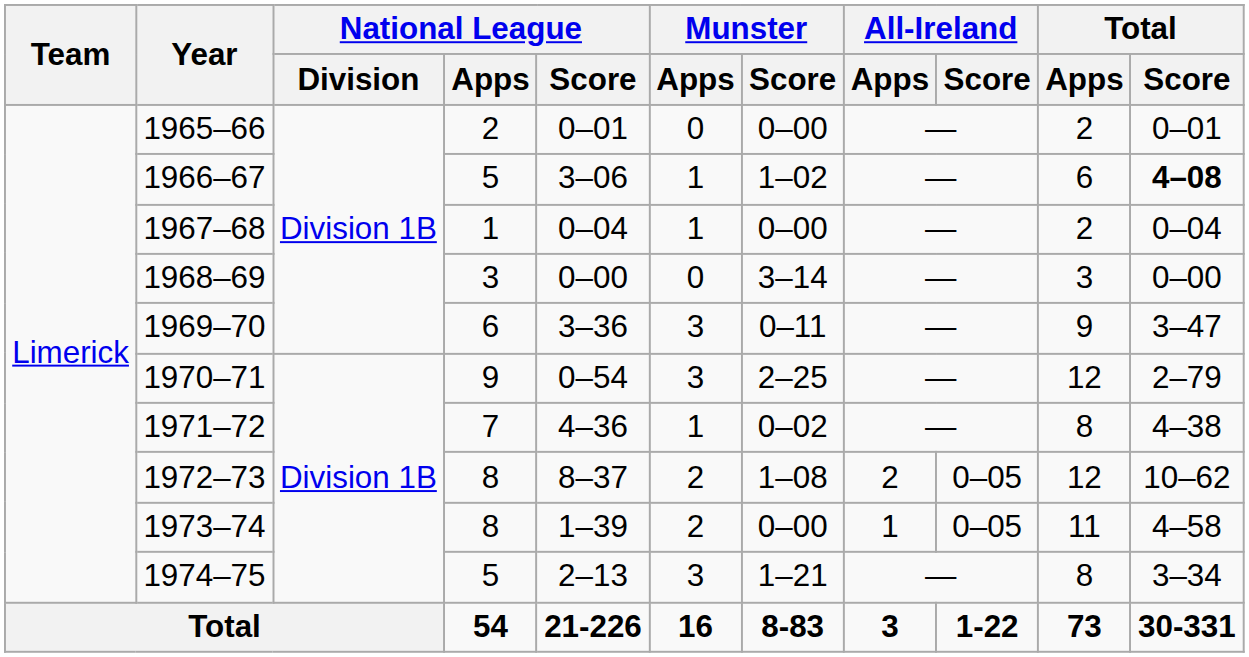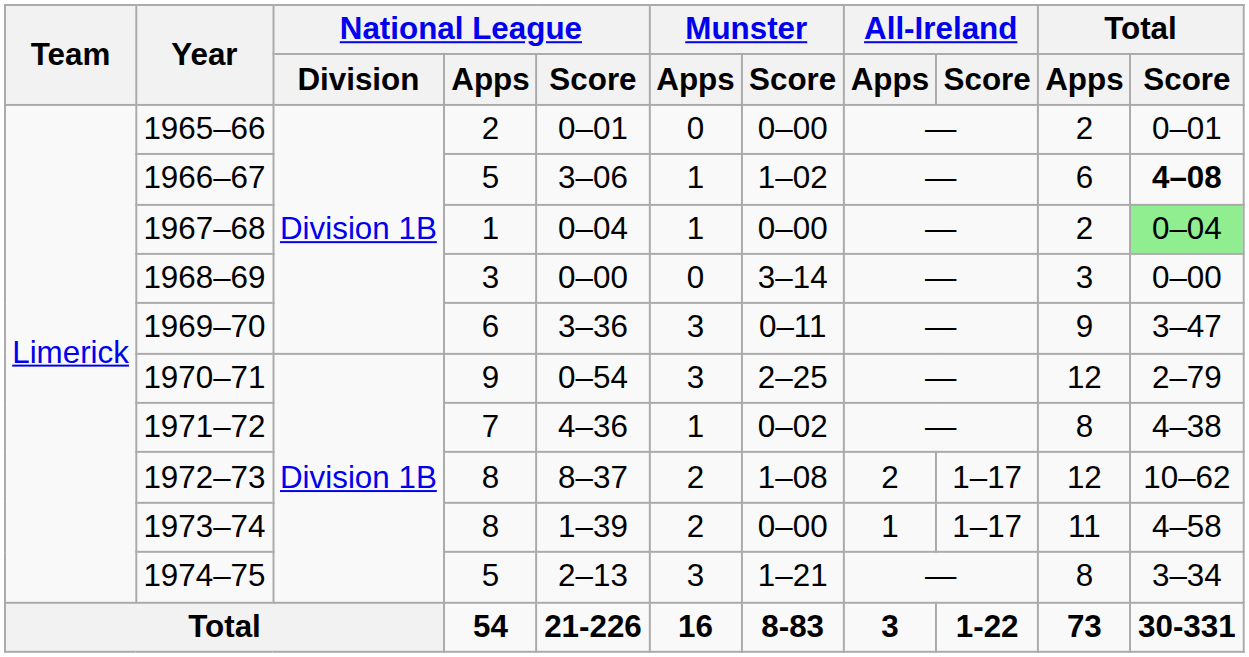1967–68 | Total / Score: no background -> lightgreen background
1972–73 | All-Ireland / Score: 0–05 -> 1–17
1973–74 | All-Ireland / Score: 0–05 -> 1–17
